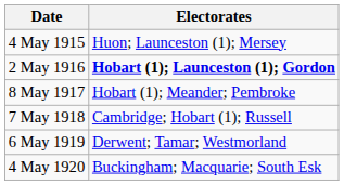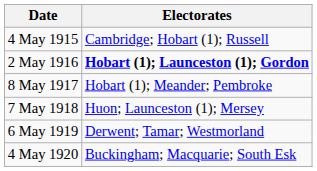4 May 1915 | Electorates: Huon; Launceston (1); Mersey -> Cambridge; Hobart (1); Russell
7 May 1918 | Electorates: Cambridge; Hobart (1); Russell -> Huon; Launceston (1); Mersey
